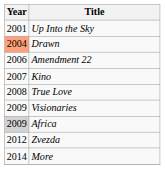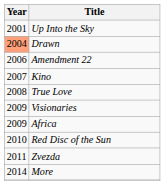Africa | Year: lightgrey background -> no background
+ row: 2010 | Red Disc of the Sun
Zvezda | Year: 2012 -> 2011
